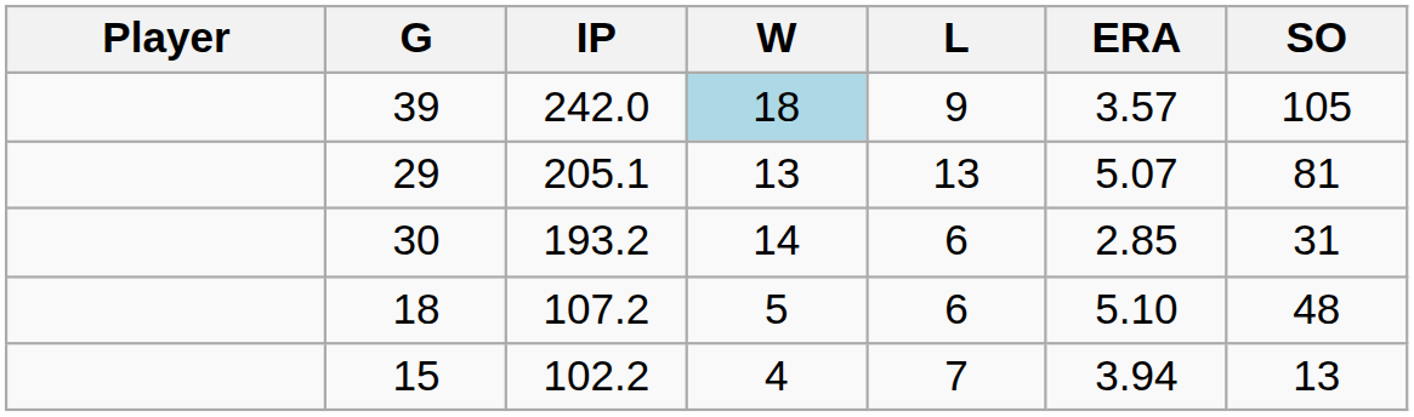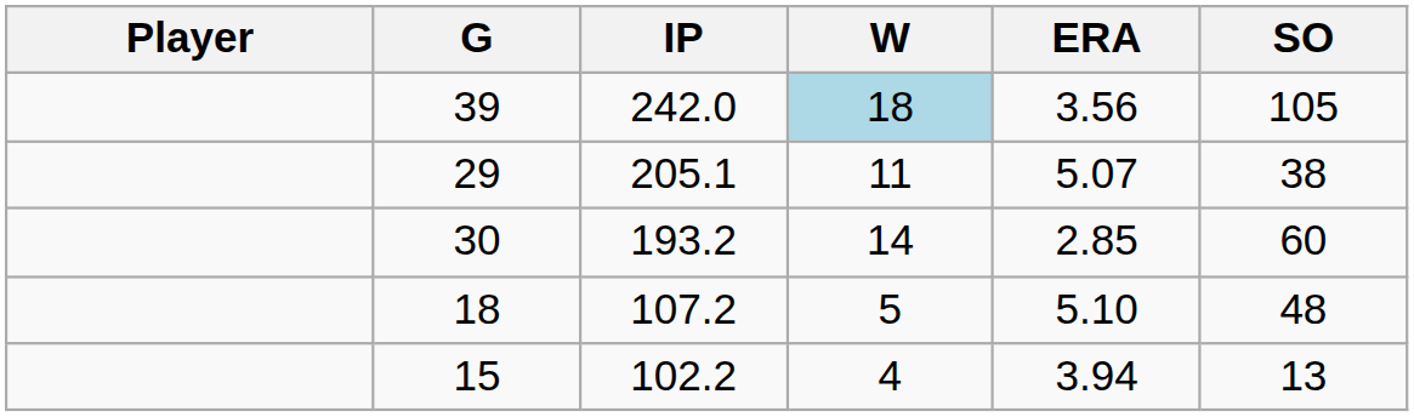- column: L | 9 | 13 | 6 | 6 | 7
39 | ERA: 3.57 -> 3.56
29 | W: 13 -> 11
29 | SO: 81 -> 38
30 | SO: 31 -> 60
